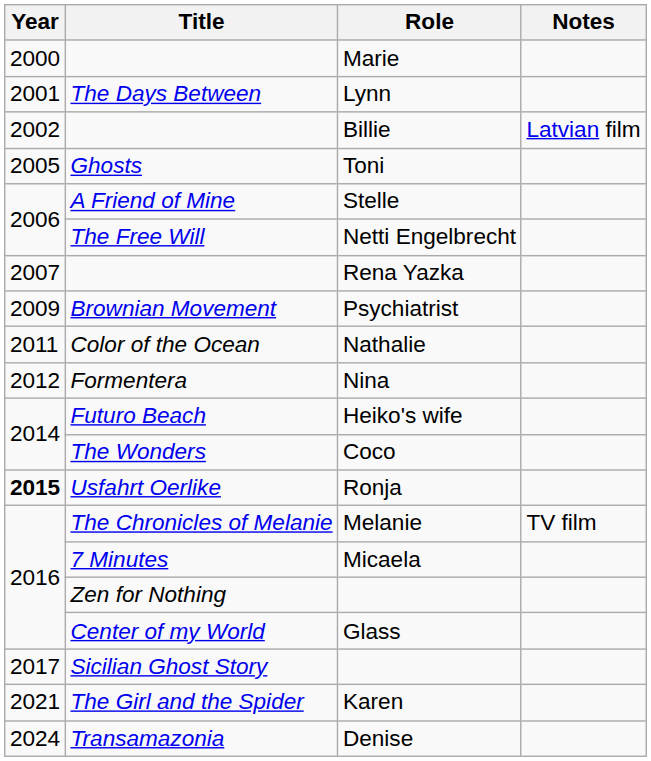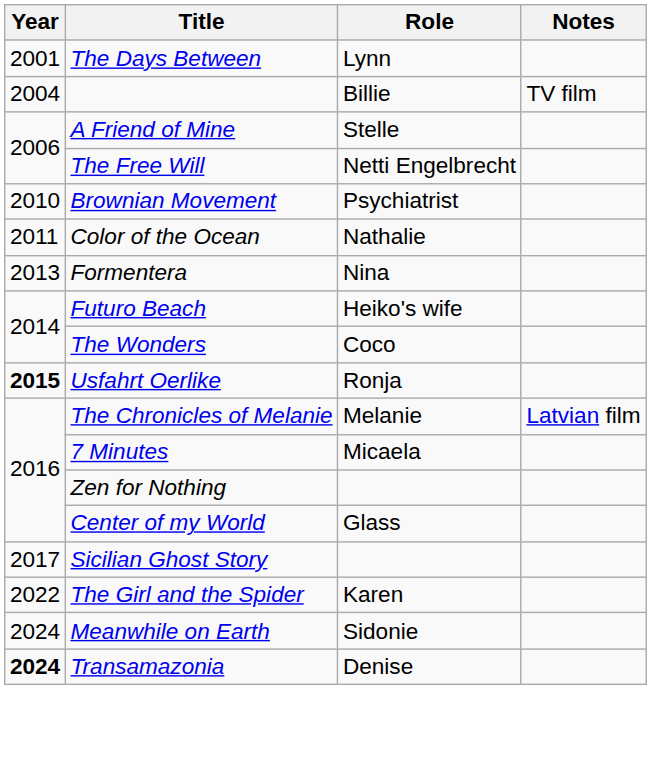- row: 2000 | Marie
Billie | Year: 2002 -> 2004
Billie | Notes: Latvian film -> TV film
- row: 2005 | Ghosts | Toni
- row: 2007 | Rena Yazka
Psychiatrist | Year: 2009 -> 2010
Nina | Year: 2012 -> 2013
Melanie | Notes: TV film -> Latvian film
Karen | Year: 2021 -> 2022
+ row: 2024 | Meanwhile on Earth | Sidonie
Denise | Year: normal -> bold
